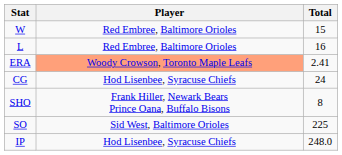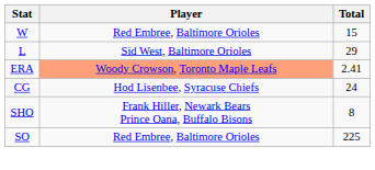L | Player: Red Embree, Baltimore Orioles -> Sid West, Baltimore Orioles
L | Total: 16 -> 29
SO | Player: Sid West, Baltimore Orioles -> Red Embree, Baltimore Orioles
- row: IP | Hod Lisenbee, Syracuse Chiefs | 248.0
